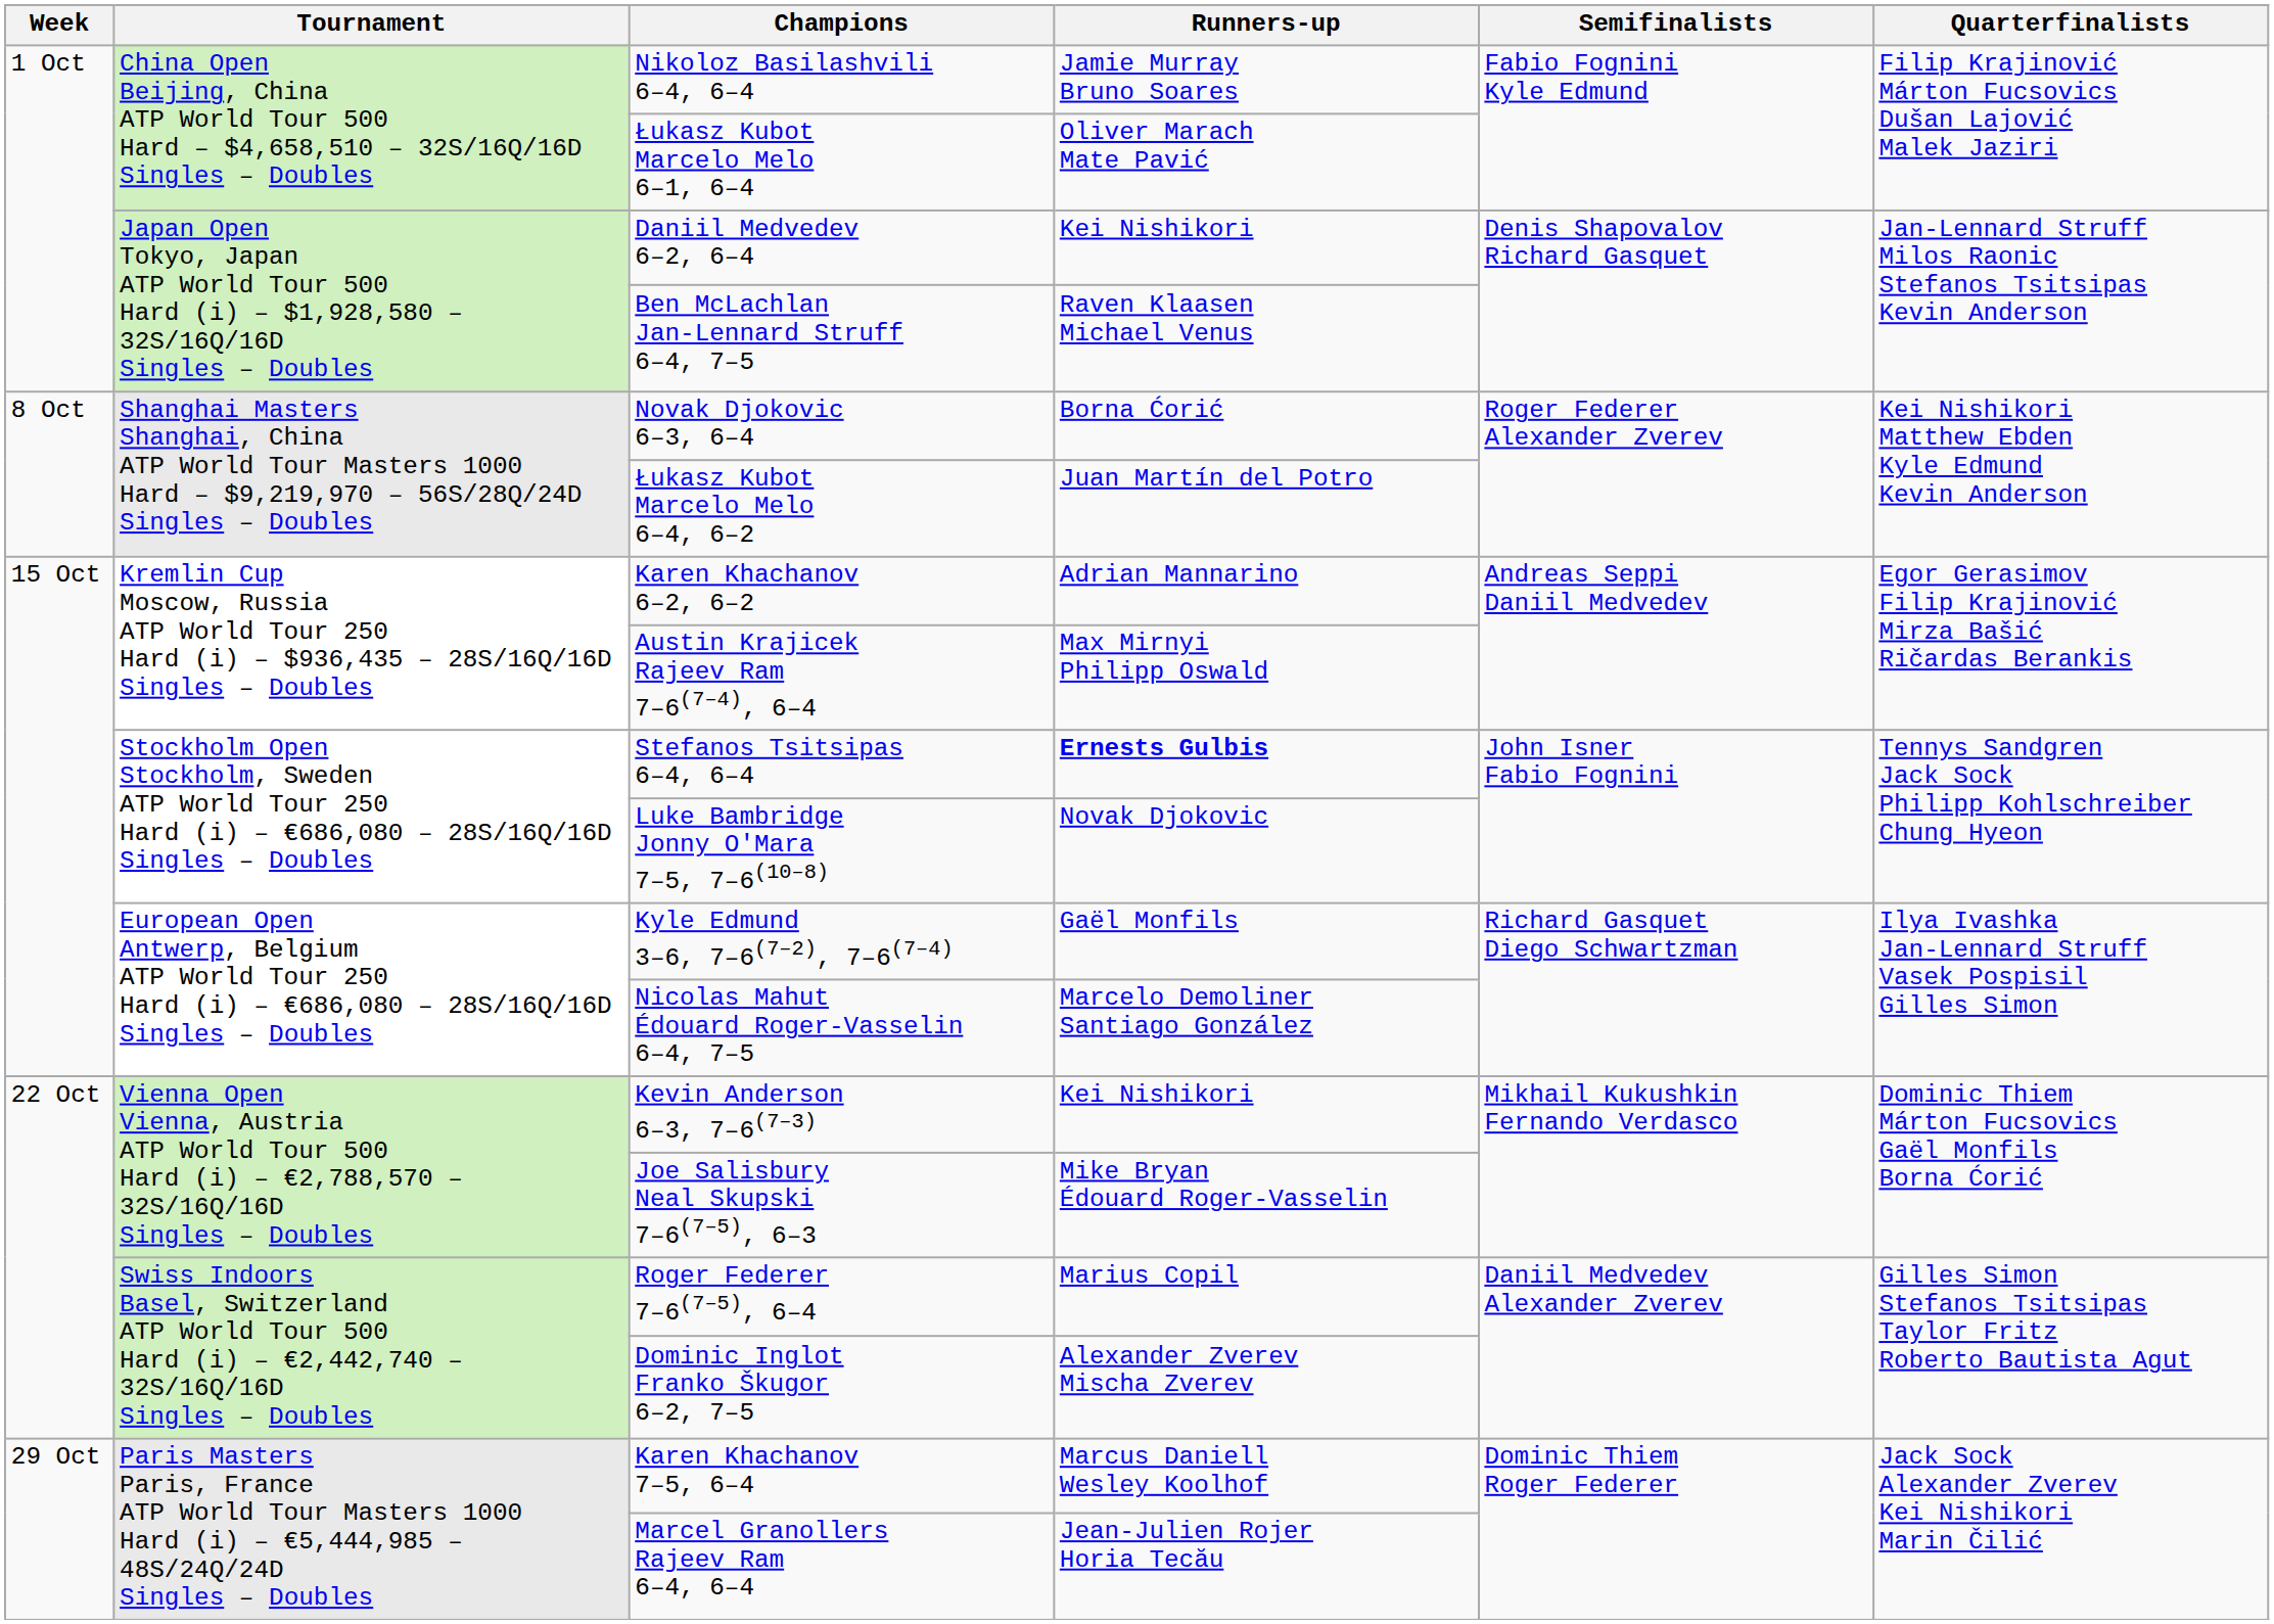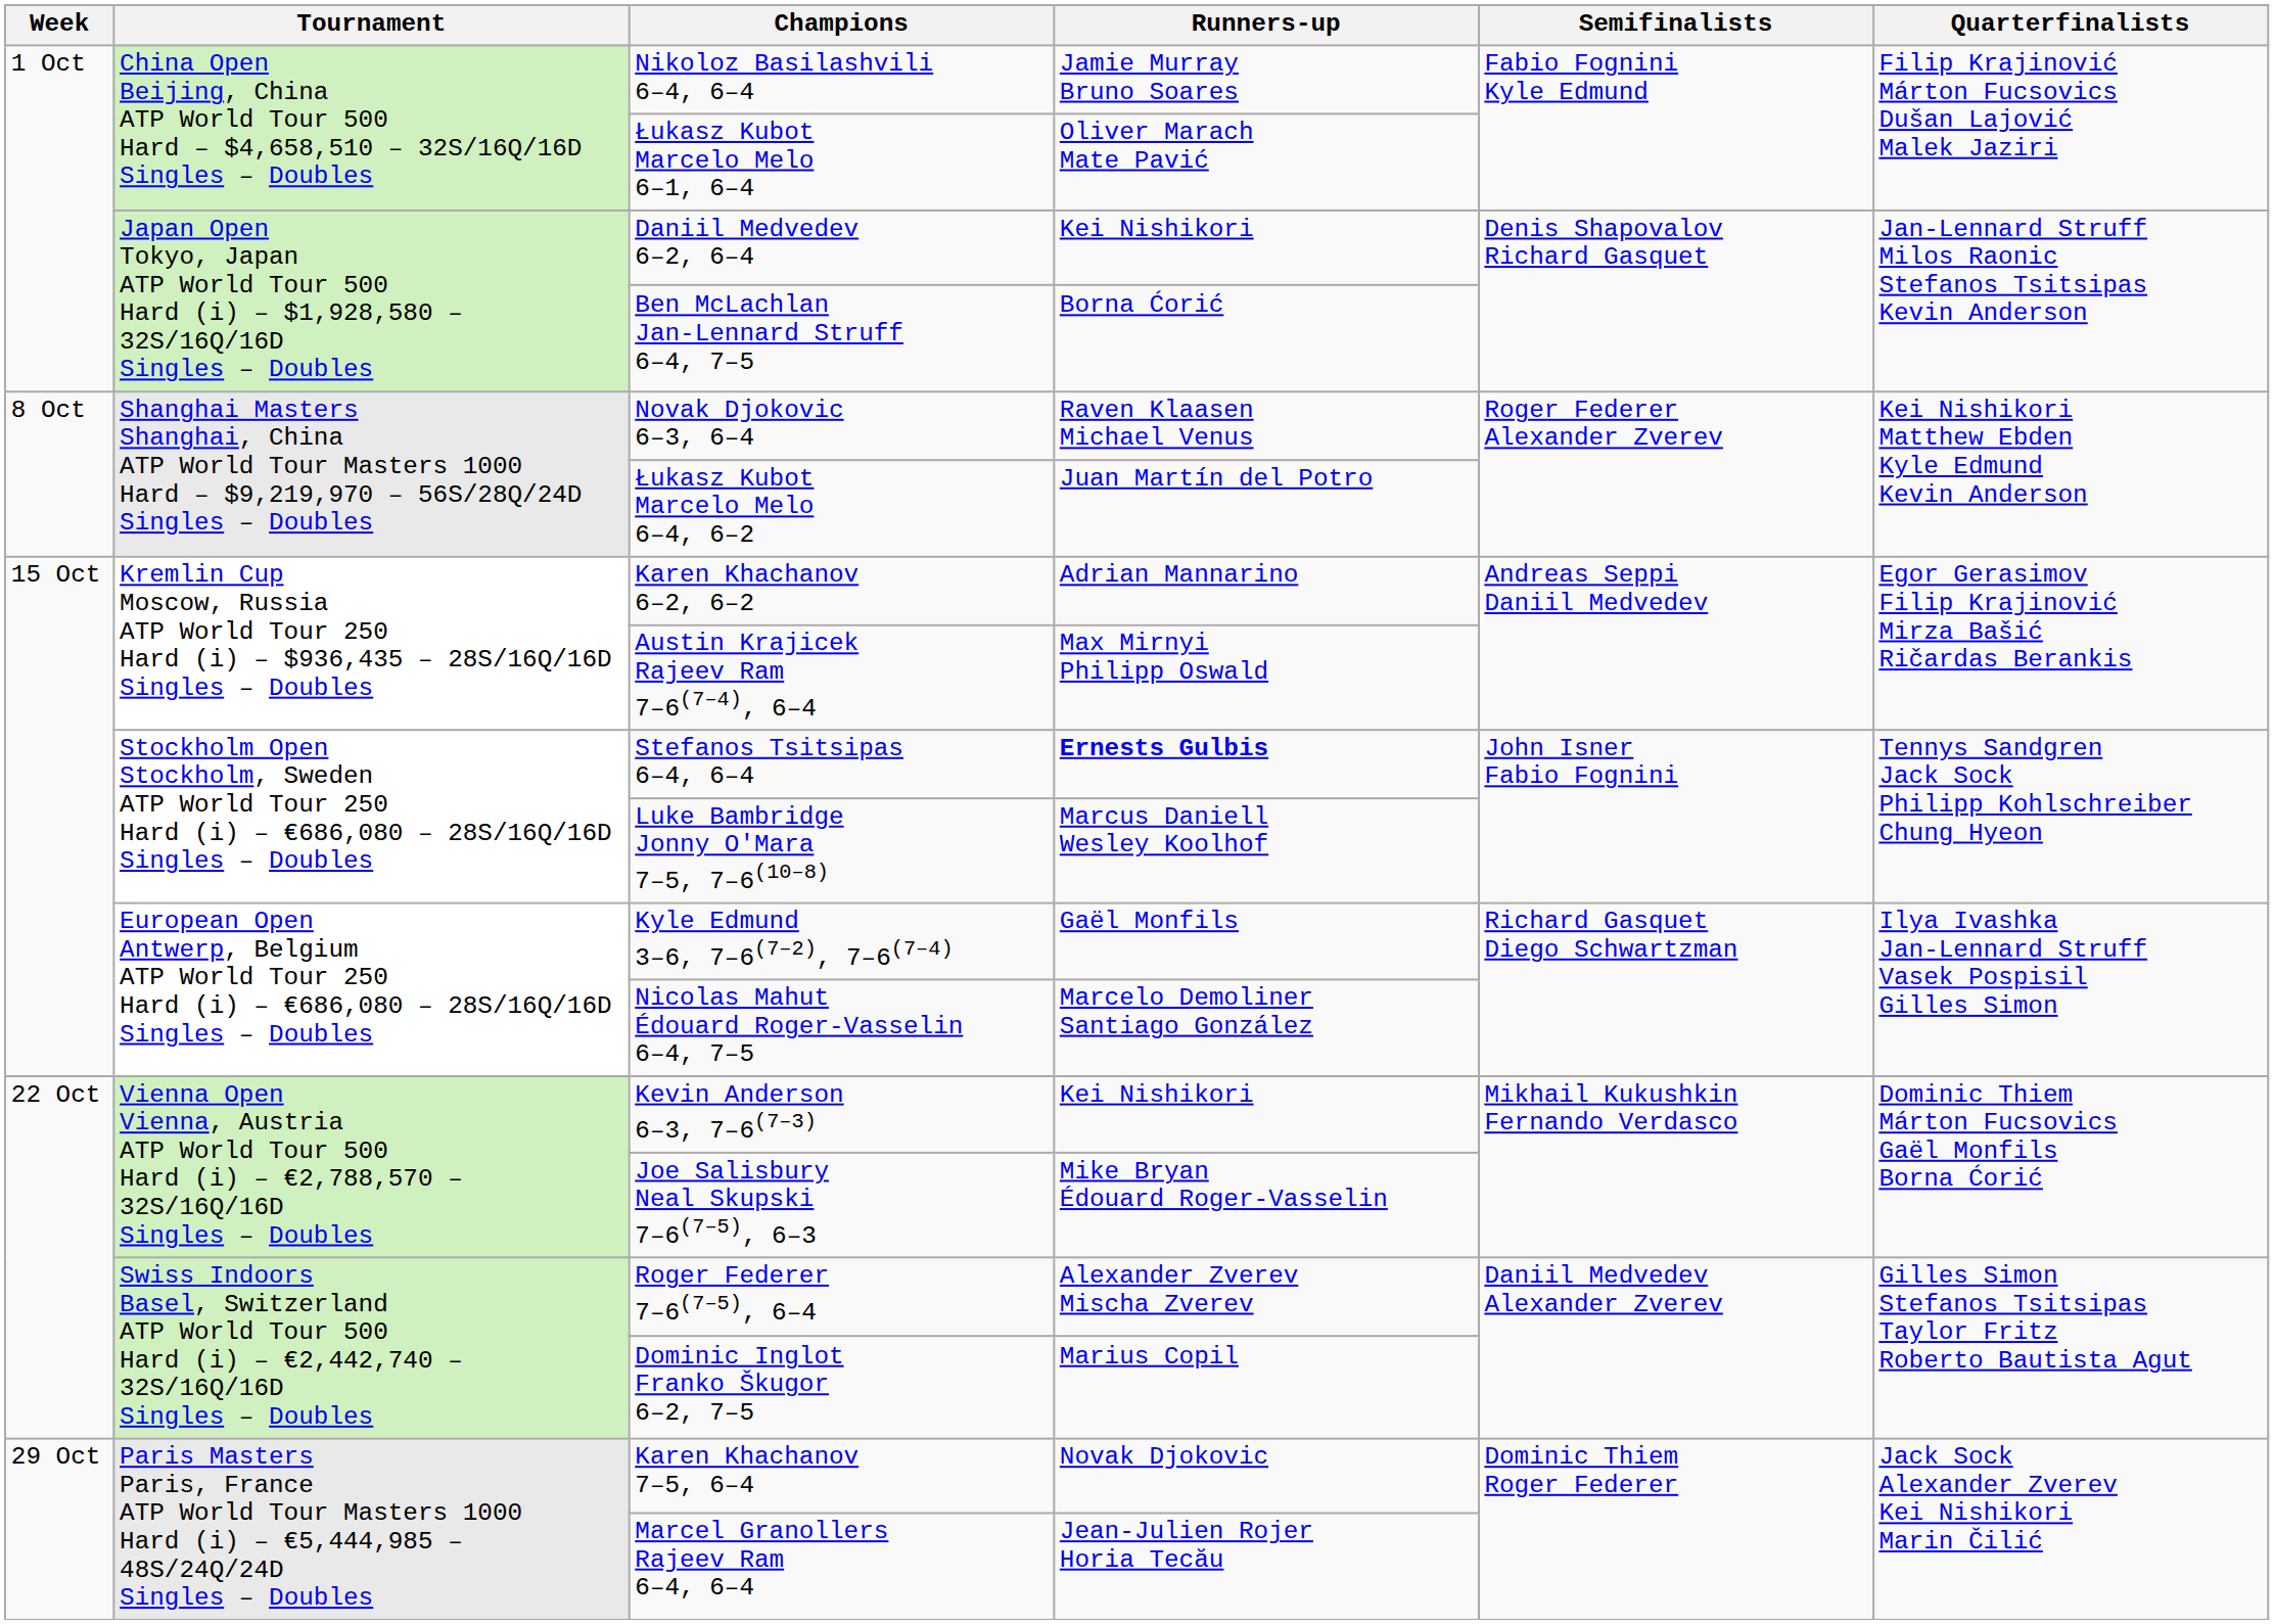Ben McLachlan Jan-Lennard Struff 6–4, 7–5 | Runners-up: Raven Klaasen Michael Venus -> Borna Ćorić
Novak Djokovic 6–3, 6–4 | Runners-up: Borna Ćorić -> Raven Klaasen Michael Venus
Luke Bambridge Jonny O'Mara 7–5, 7–6(10–8) | Runners-up: Novak Djokovic -> Marcus Daniell Wesley Koolhof
Roger Federer 7–6(7–5), 6–4 | Runners-up: Marius Copil -> Alexander Zverev Mischa Zverev
Dominic Inglot Franko Škugor 6–2, 7–5 | Runners-up: Alexander Zverev Mischa Zverev -> Marius Copil
Karen Khachanov 7–5, 6–4 | Runners-up: Marcus Daniell Wesley Koolhof -> Novak Djokovic
